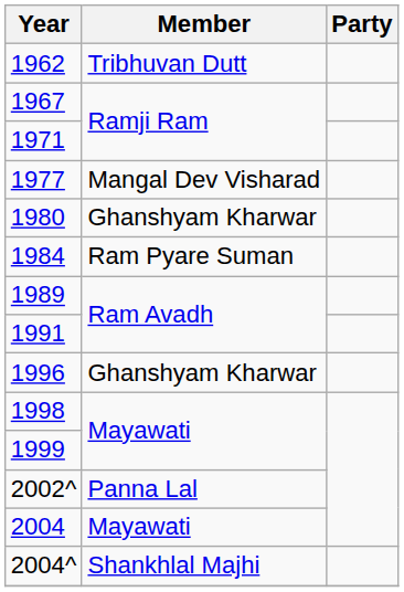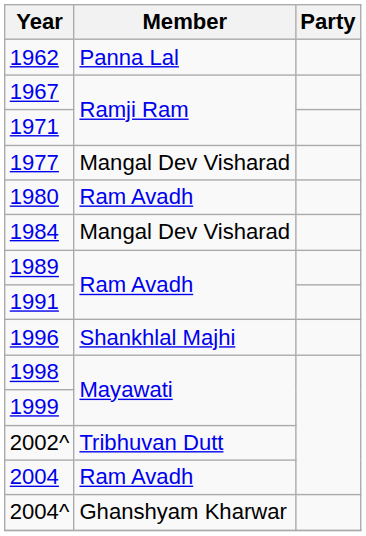1962 | Member: Tribhuvan Dutt -> Panna Lal
1980 | Member: Ghanshyam Kharwar -> Ram Avadh
1984 | Member: Ram Pyare Suman -> Mangal Dev Visharad
1996 | Member: Ghanshyam Kharwar -> Shankhlal Majhi
2002^ | Member: Panna Lal -> Tribhuvan Dutt
2004 | Member: Mayawati -> Ram Avadh
2004^ | Member: Shankhlal Majhi -> Ghanshyam Kharwar
